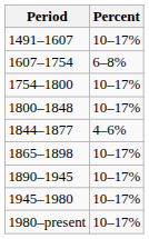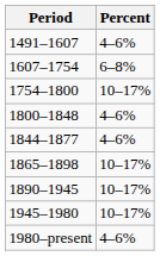1491–1607 | Percent: 10–17% -> 4–6%
1800–1848 | Percent: 10–17% -> 4–6%
1980–present | Percent: 10–17% -> 4–6%
